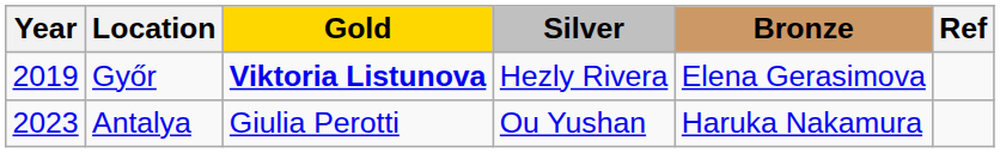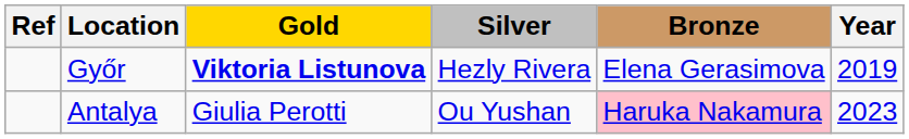columns swapped: Year <-> Ref
Antalya | Bronze: no background -> pink background
